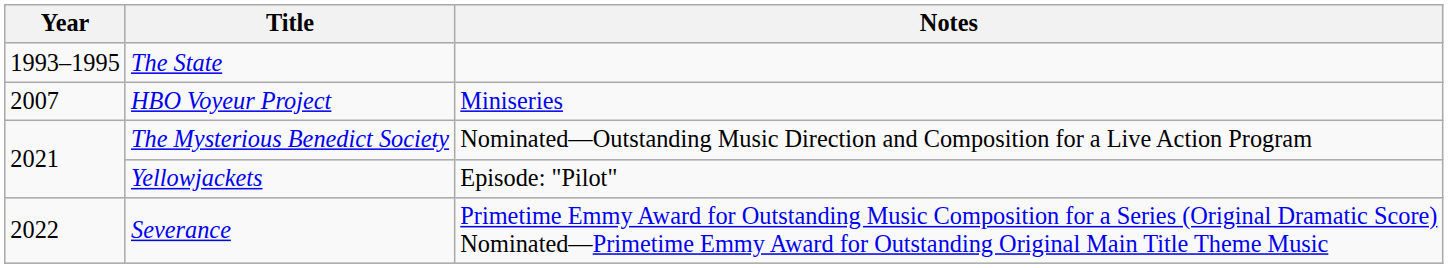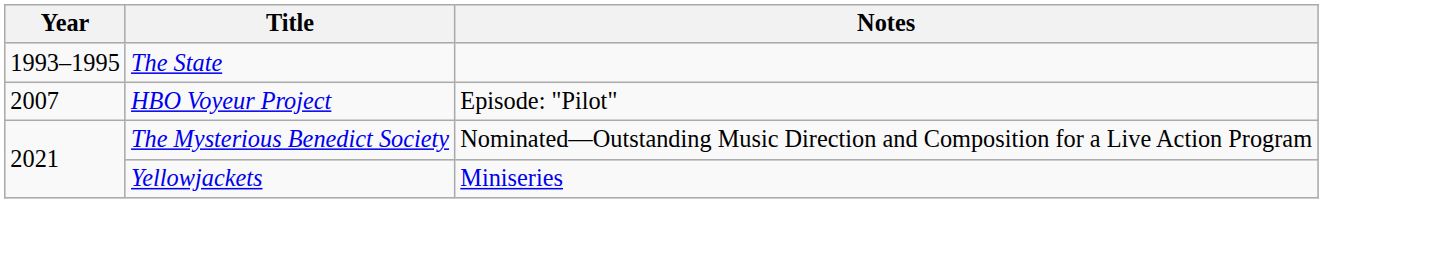HBO Voyeur Project | Notes: Miniseries -> Episode: "Pilot"
Yellowjackets | Notes: Episode: "Pilot" -> Miniseries
- row: 2022 | Severance | Primetime Emmy Award for Outstanding Music Composition for a Series (Original Dramatic Score) Nominated—Primetime Emmy Award for Outstanding Original Main Title Theme Music
